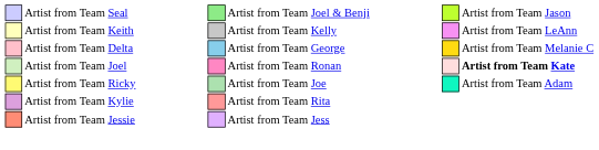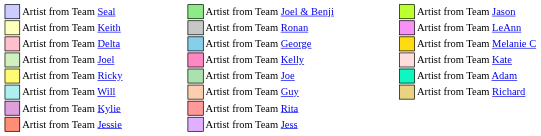Artist from Team Keith | column 8: Artist from Team Kelly -> Artist from Team Ronan
Artist from Team Joel | column 8: Artist from Team Ronan -> Artist from Team Kelly
Artist from Team Joel | column 14: bold -> normal
+ row: Artist from Team Will | Artist from Team Guy | Artist from Team Richard
